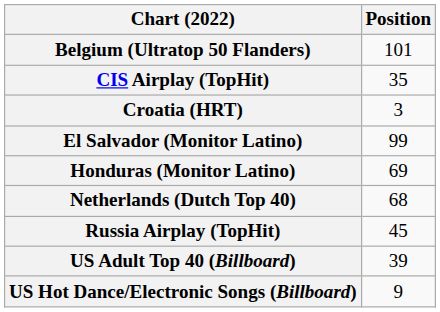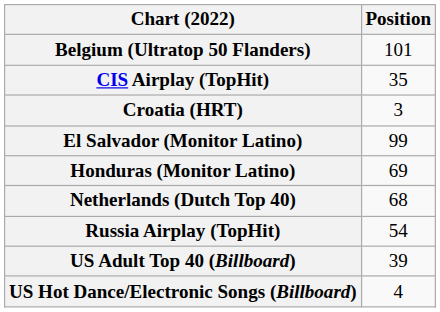Russia Airplay (TopHit) | Position: 45 -> 54
US Hot Dance/Electronic Songs (Billboard) | Position: 9 -> 4
